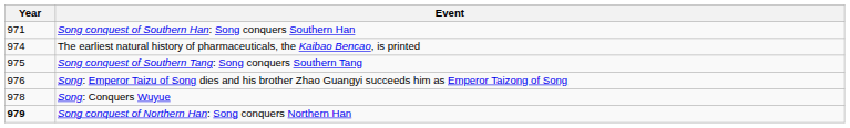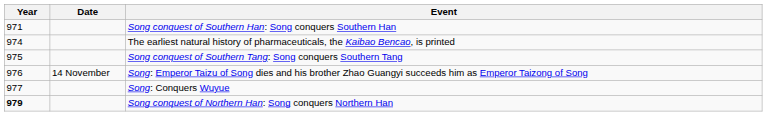+ column: Date | 14 November
Song: Conquers Wuyue | Year: 978 -> 977
